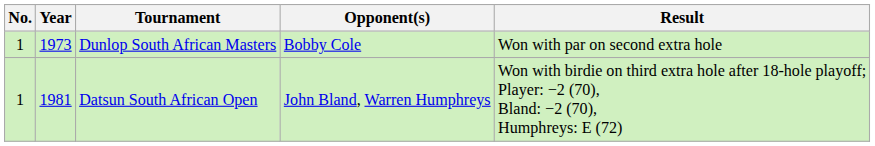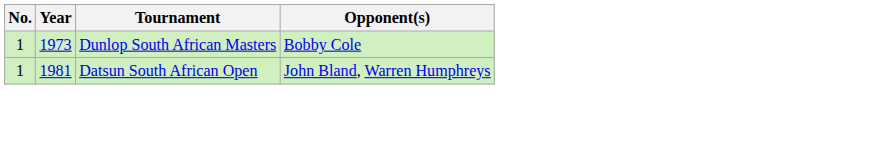- column: Result | Won with par on second extra hole | Won with birdie on third extra hole after 18-hole playoff; Player: −2 (70), Bland: −2 (70), Humphreys: E (72)
